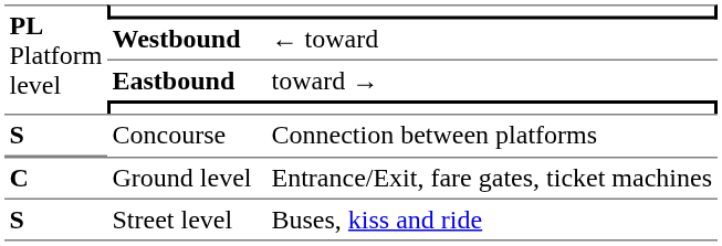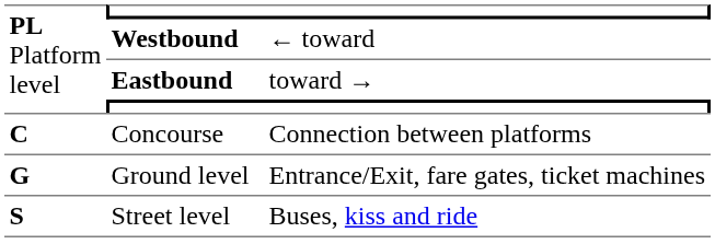Concourse | column 1: S -> C
Ground level | column 1: C -> G
